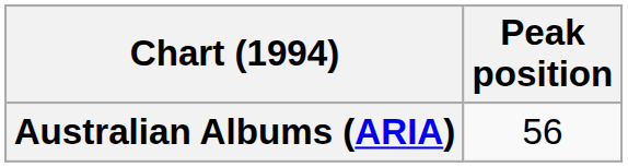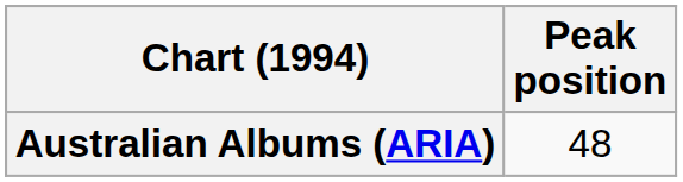Australian Albums (ARIA) | Peak position: 56 -> 48
